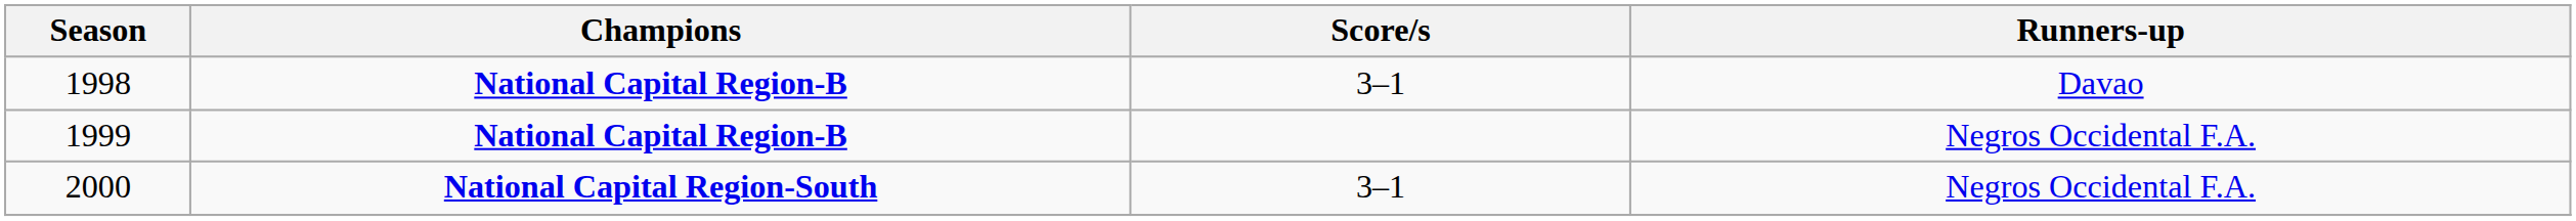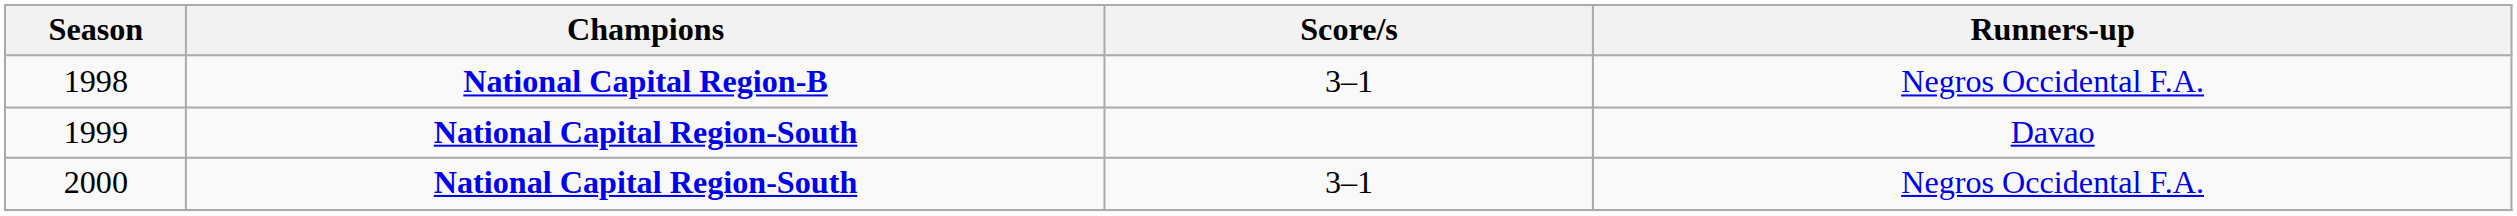1998 | Runners-up: Davao -> Negros Occidental F.A.
1999 | Champions: National Capital Region-B -> National Capital Region-South
1999 | Runners-up: Negros Occidental F.A. -> Davao
